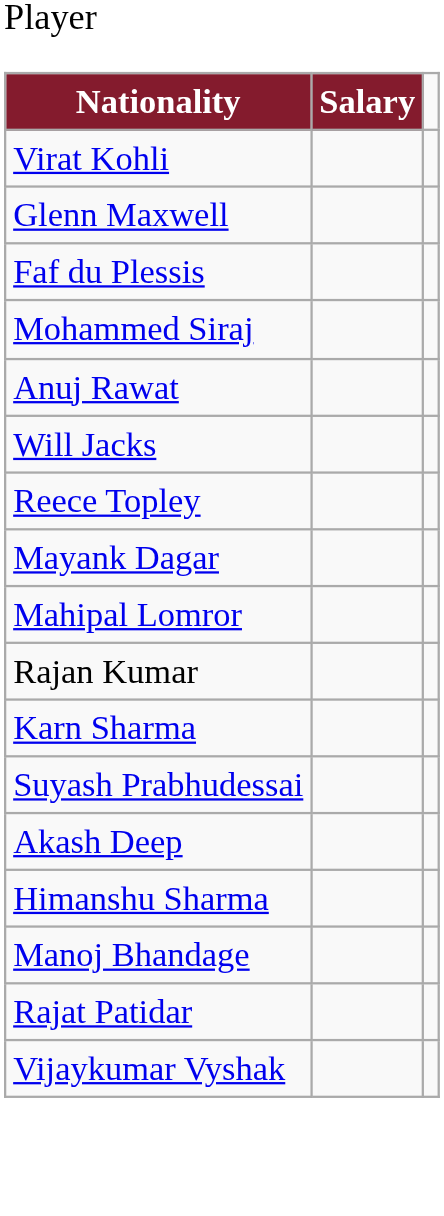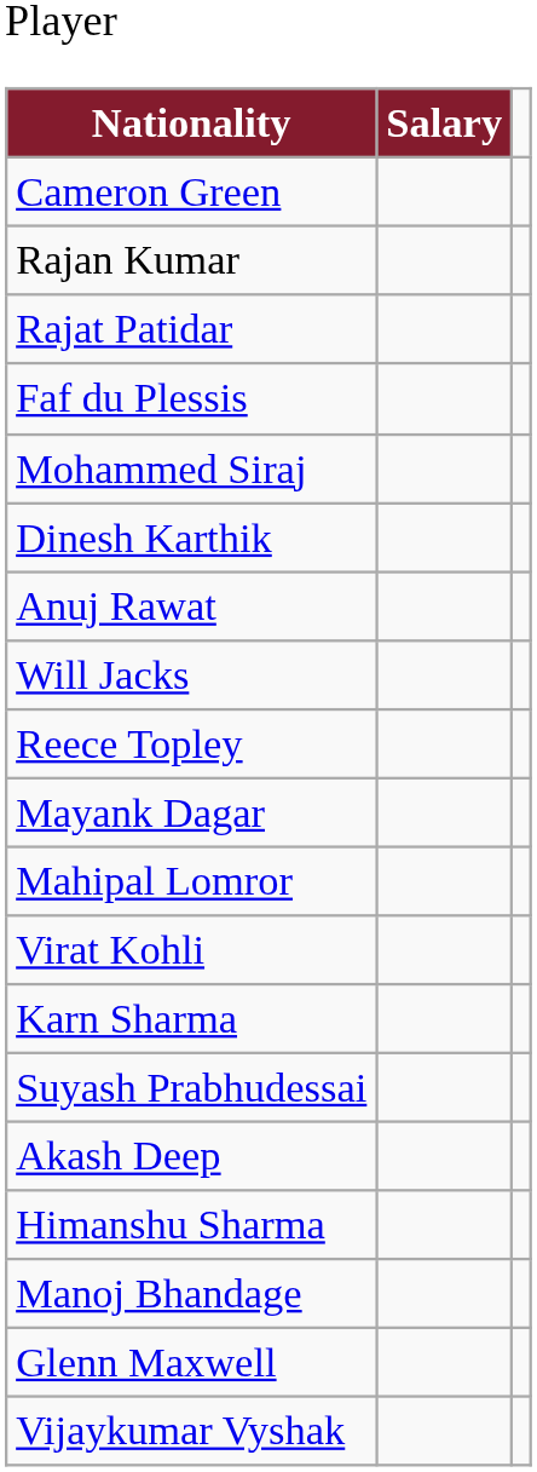+ row: Cameron Green
rows swapped: Virat Kohli <-> Rajan Kumar
rows swapped: Glenn Maxwell <-> Rajat Patidar
+ row: Dinesh Karthik
